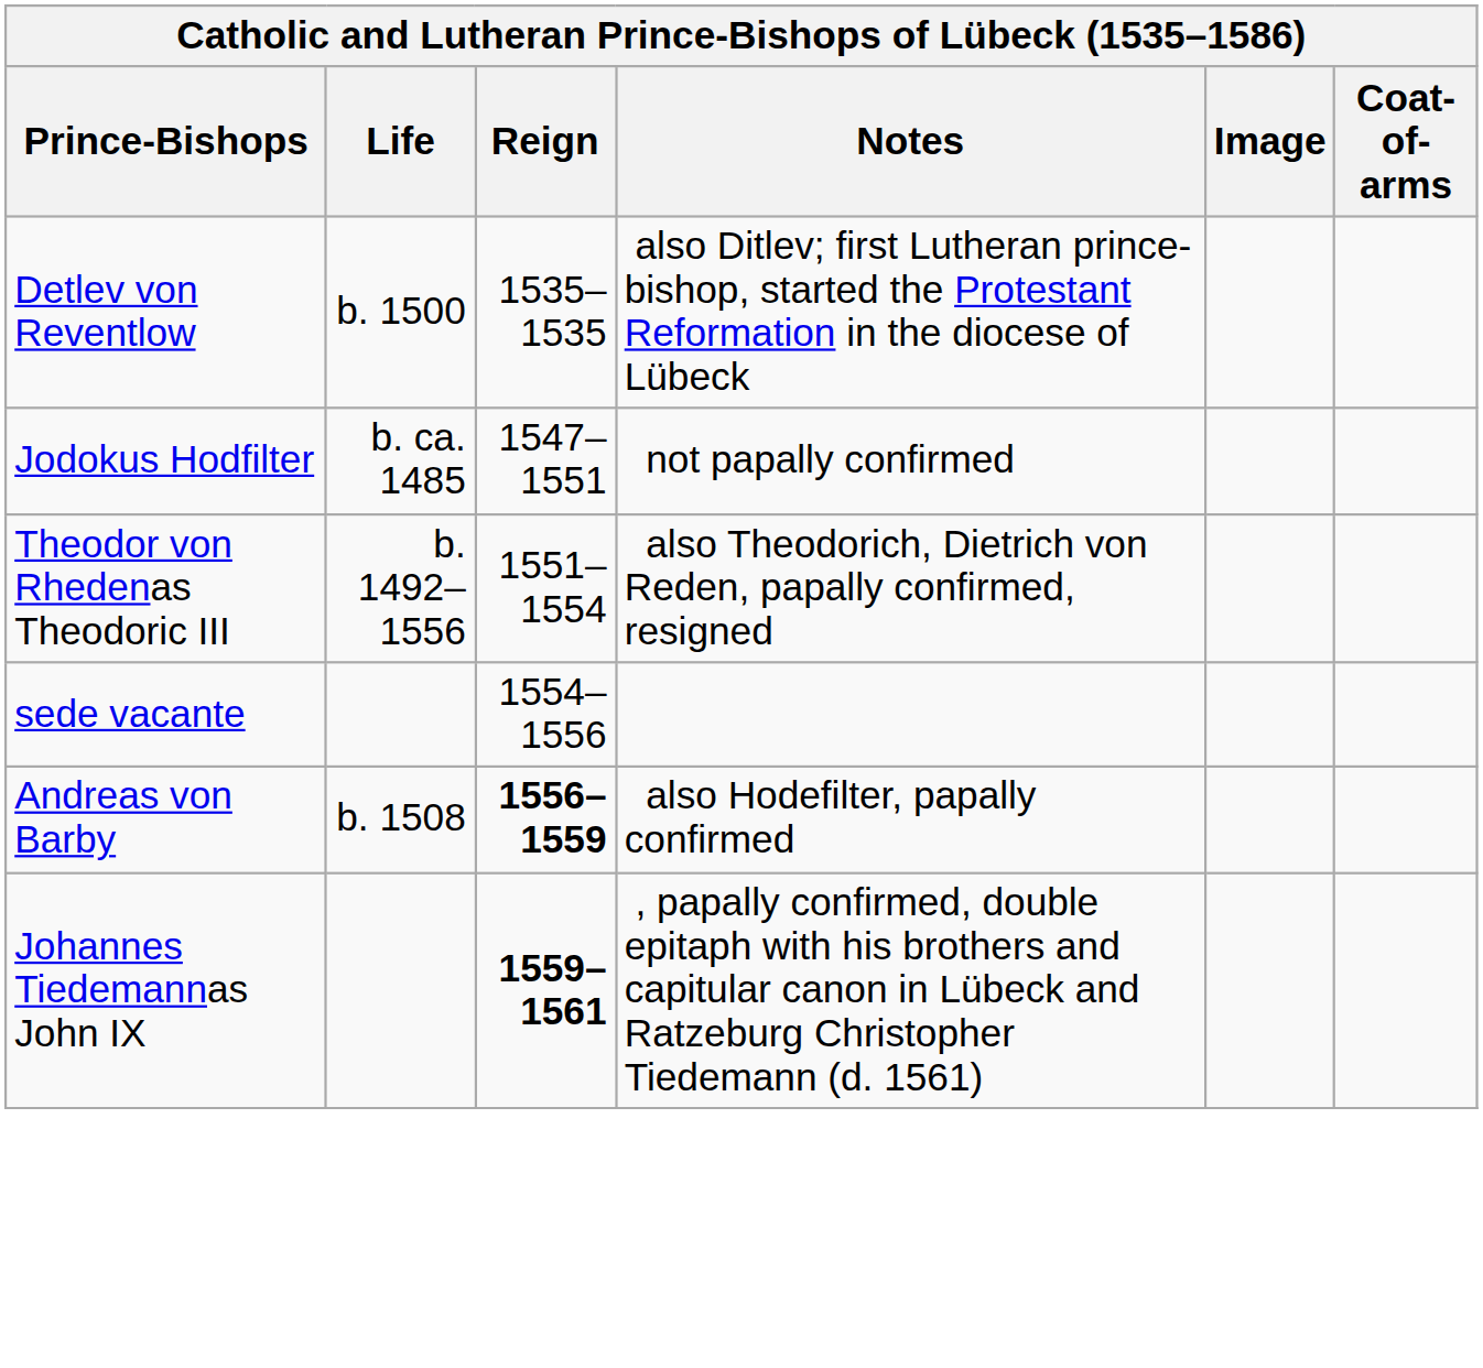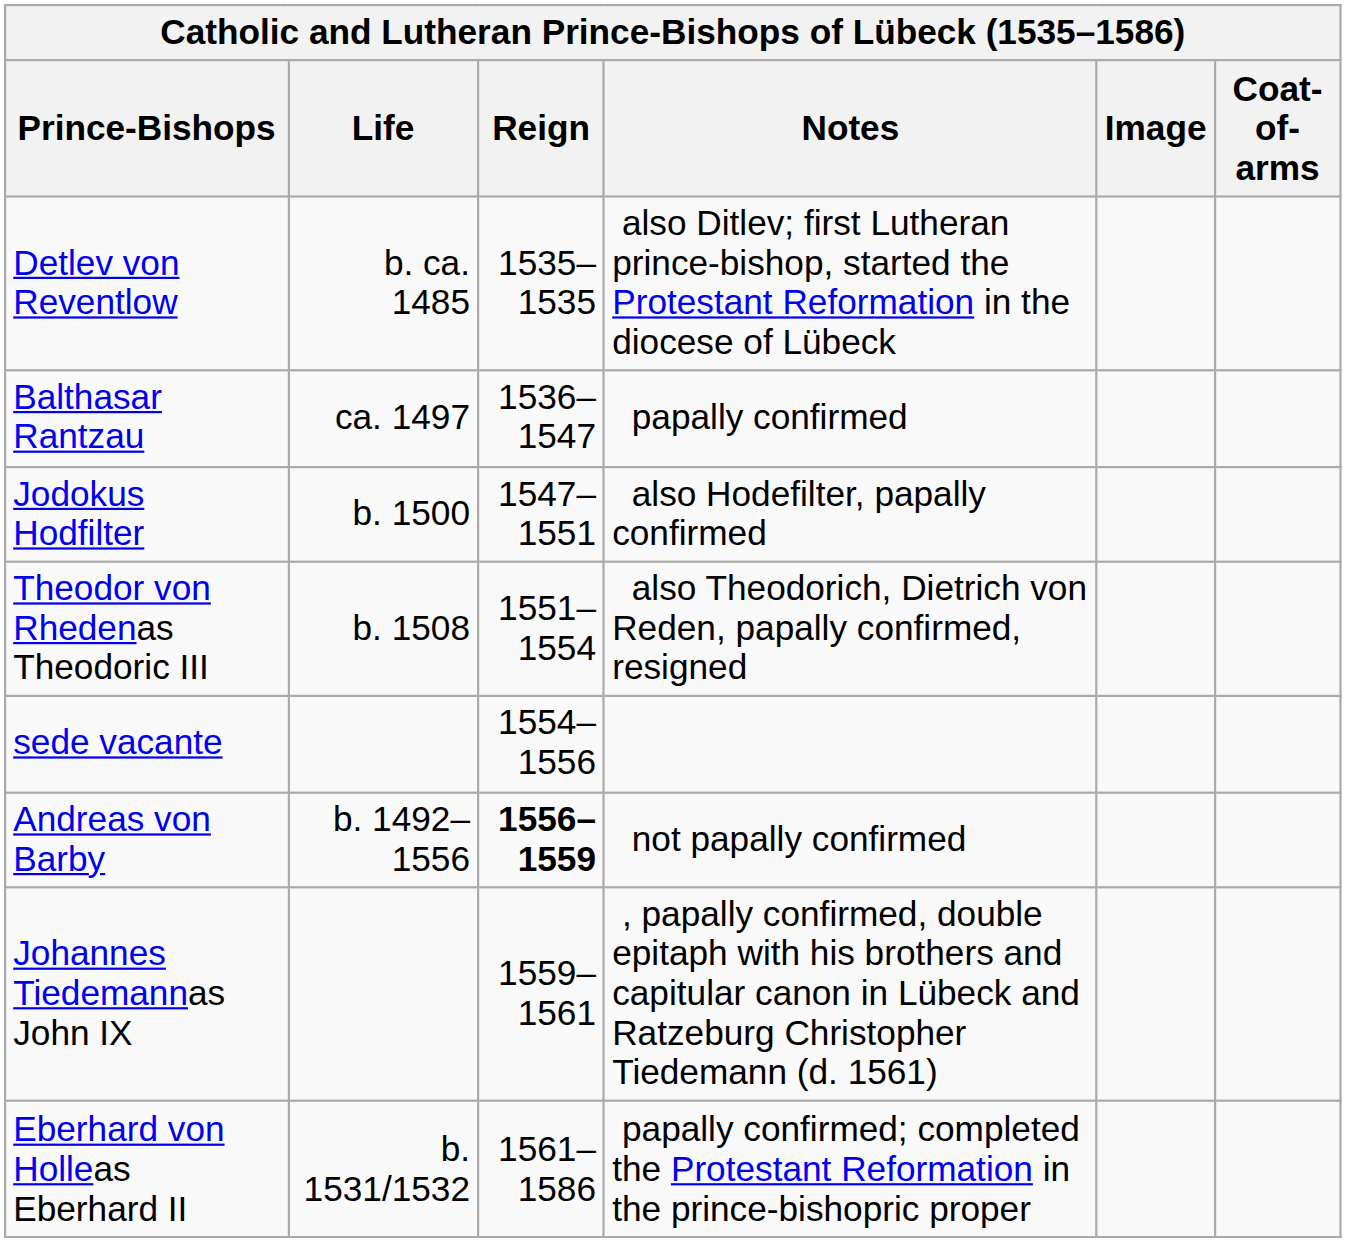Detlev von Reventlow | Life: b. 1500 -> b. ca. 1485
+ row: Balthasar Rantzau | ca. 1497 | 1536–1547 | papally confirmed
Jodokus Hodfilter | Life: b. ca. 1485 -> b. 1500
Jodokus Hodfilter | Notes: not papally confirmed -> also Hodefilter, papally confirmed
Theodor von Rhedenas Theodoric III | Life: b. 1492–1556 -> b. 1508
Andreas von Barby | Life: b. 1508 -> b. 1492–1556
Andreas von Barby | Notes: also Hodefilter, papally confirmed -> not papally confirmed
Johannes Tiedemannas John IX | Reign: bold -> normal
+ row: Eberhard von Holleas Eberhard II | b. 1531/1532 | 1561–1586 | papally confirmed; completed the Protestant Reformation in the prince-bishopric proper
